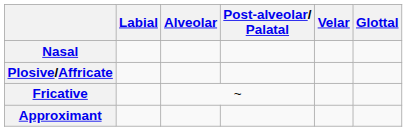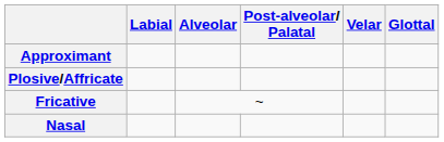rows swapped: Nasal <-> Approximant
